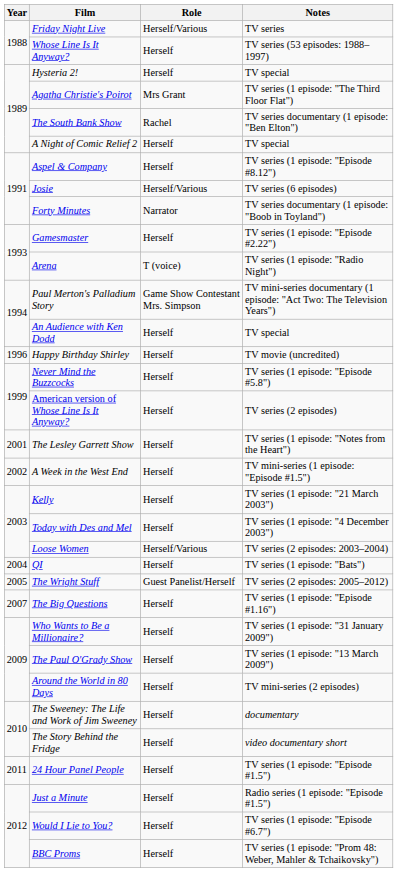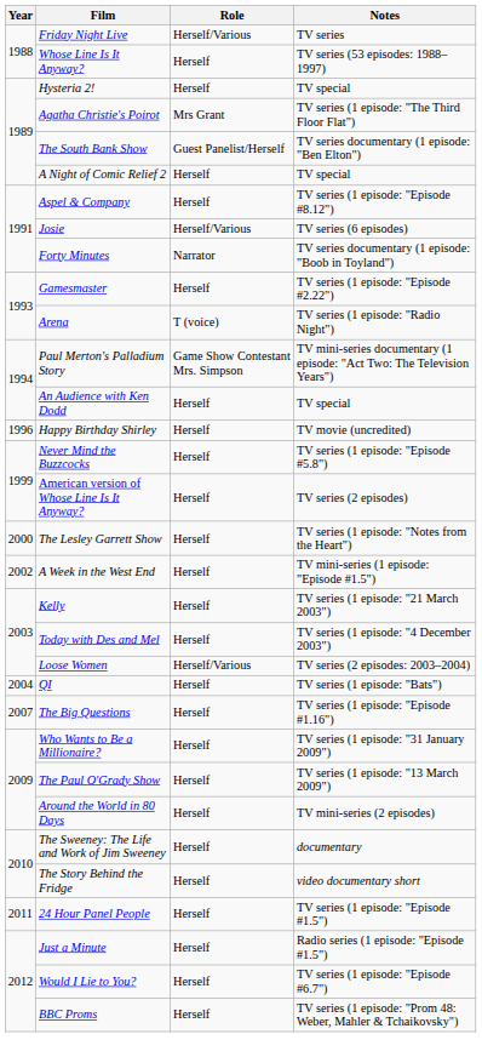The South Bank Show | Role: Rachel -> Guest Panelist/Herself
The Lesley Garrett Show | Year: 2001 -> 2000
- row: 2005 | The Wright Stuff | Guest Panelist/Herself | TV series (2 episodes: 2005–2012)
